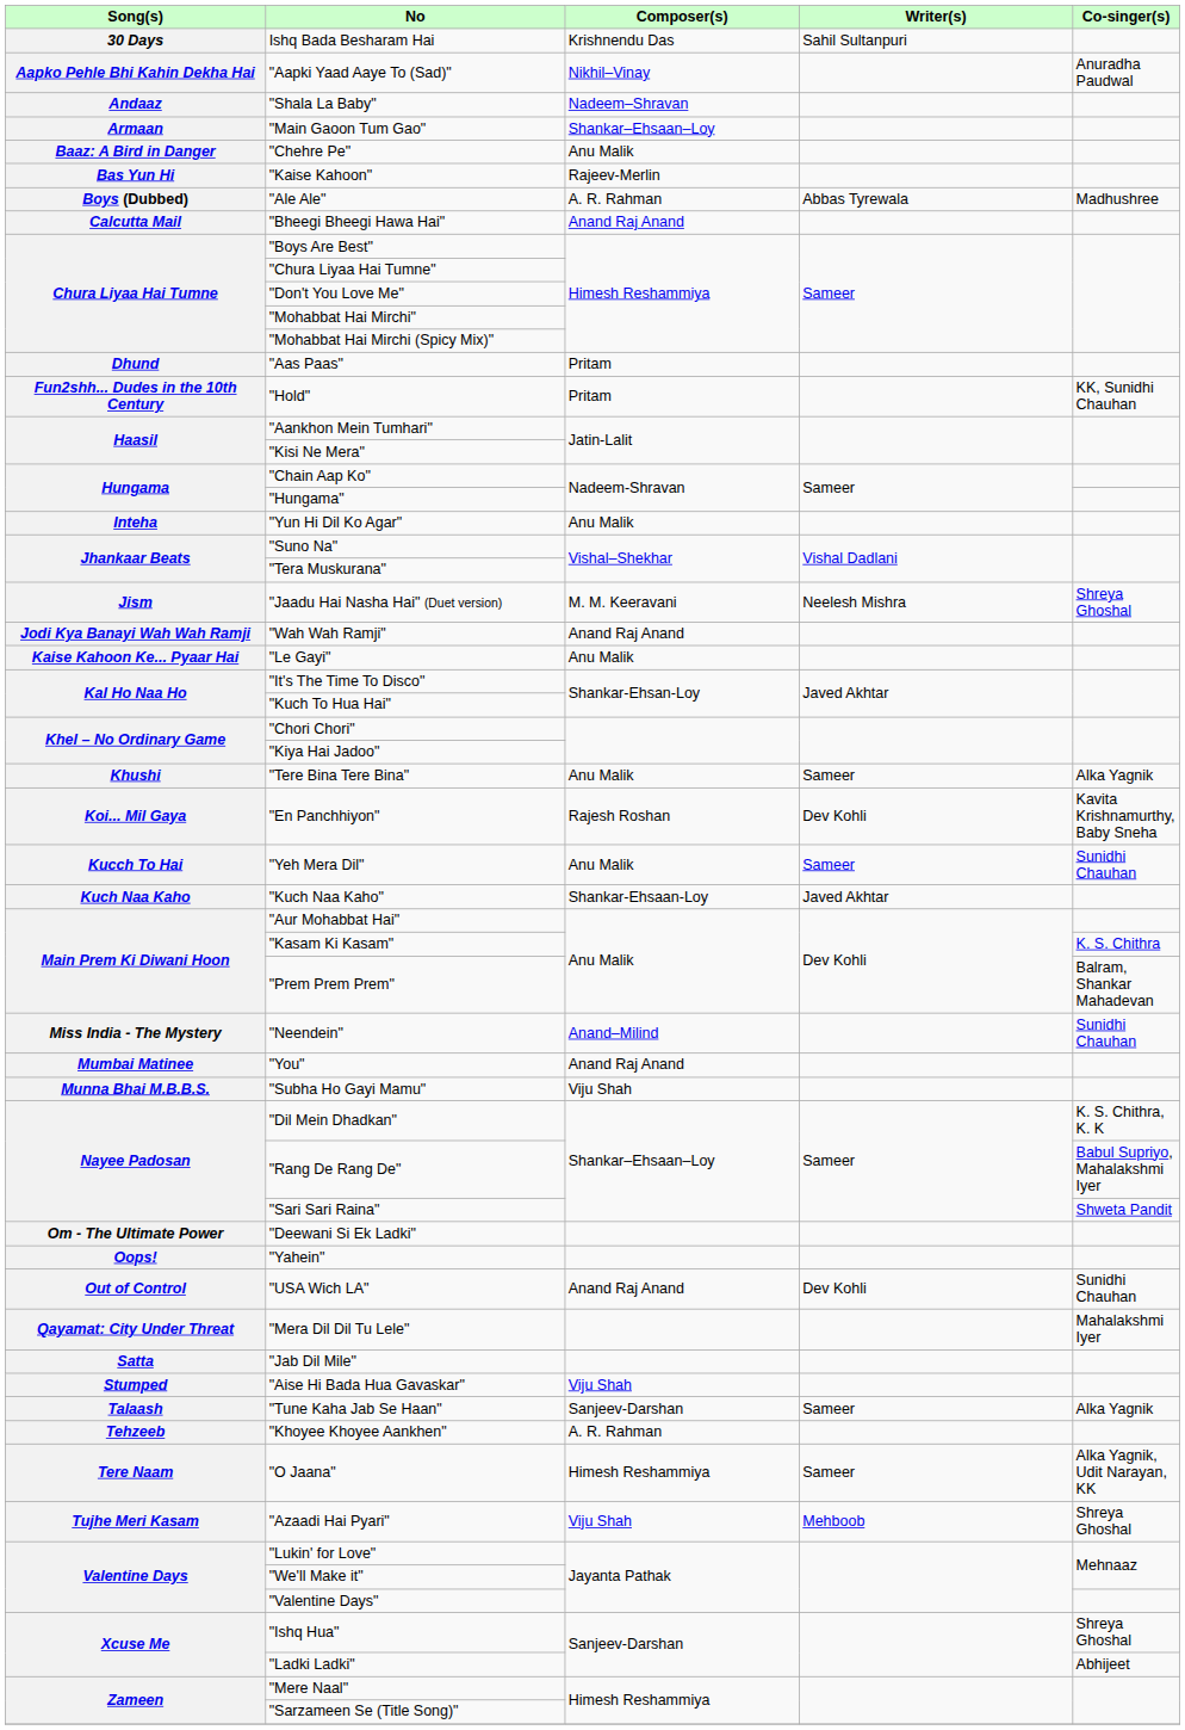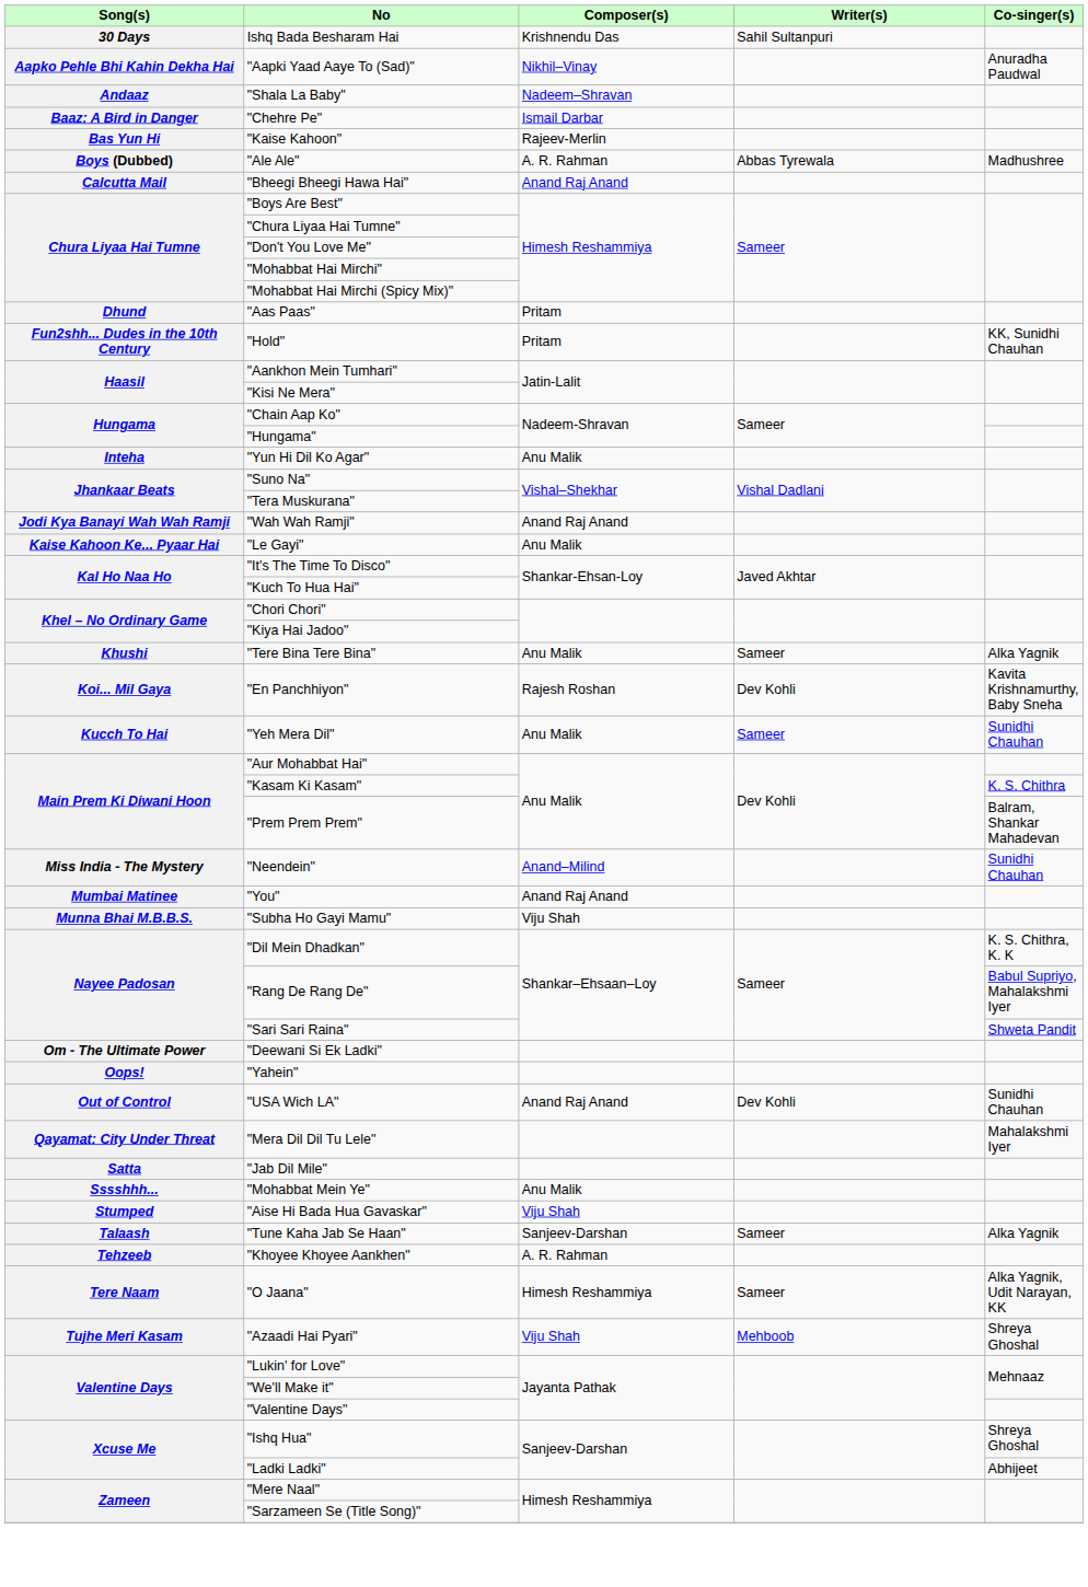- row: Armaan | "Main Gaoon Tum Gao" | Shankar–Ehsaan–Loy
"Chehre Pe" | Composer(s): Anu Malik -> Ismail Darbar
- row: Jism | "Jaadu Hai Nasha Hai" (Duet version) | M. M. Keeravani | Neelesh Mishra | Shreya Ghoshal
- row: Kuch Naa Kaho | "Kuch Naa Kaho" | Shankar-Ehsaan-Loy | Javed Akhtar
+ row: Sssshhh... | "Mohabbat Mein Ye" | Anu Malik
